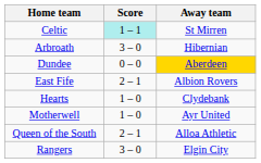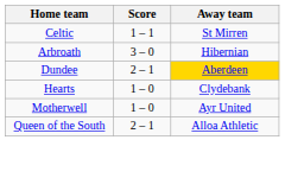Celtic | Score: paleturquoise background -> no background
Dundee | Score: 0 – 0 -> 2 – 1
- row: East Fife | 2 – 1 | Albion Rovers
- row: Rangers | 3 – 0 | Elgin City
